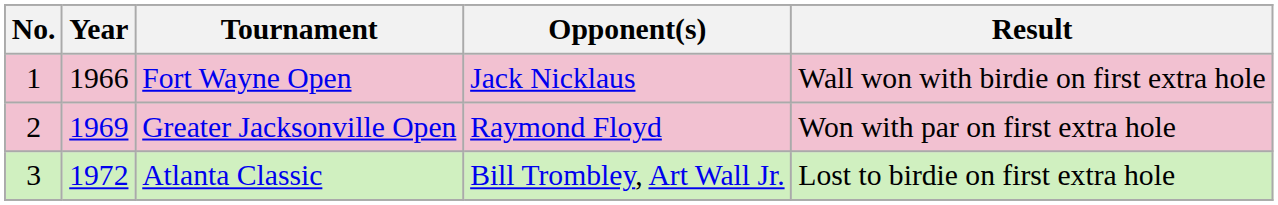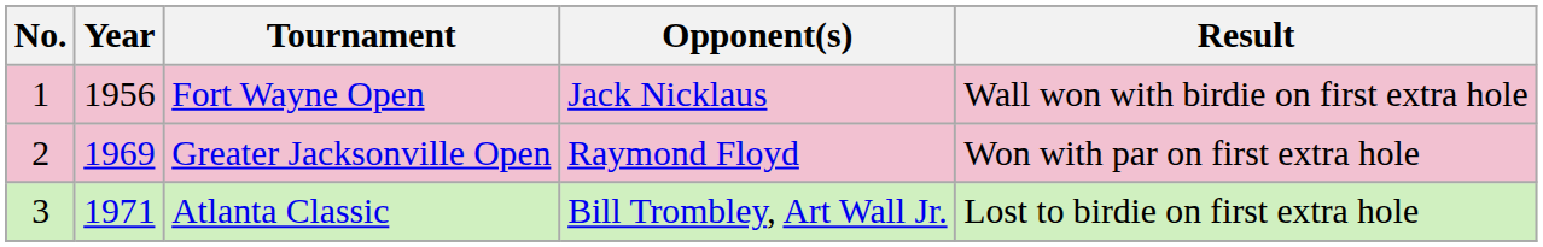Fort Wayne Open | Year: 1966 -> 1956
Atlanta Classic | Year: 1972 -> 1971
